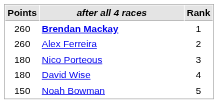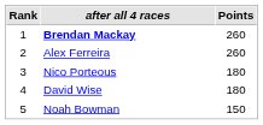columns swapped: Rank <-> Points
